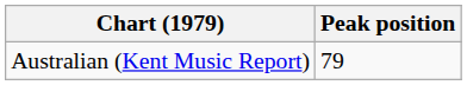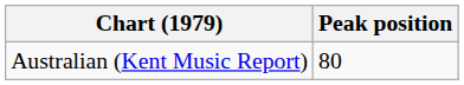Australian (Kent Music Report) | Peak position: 79 -> 80
